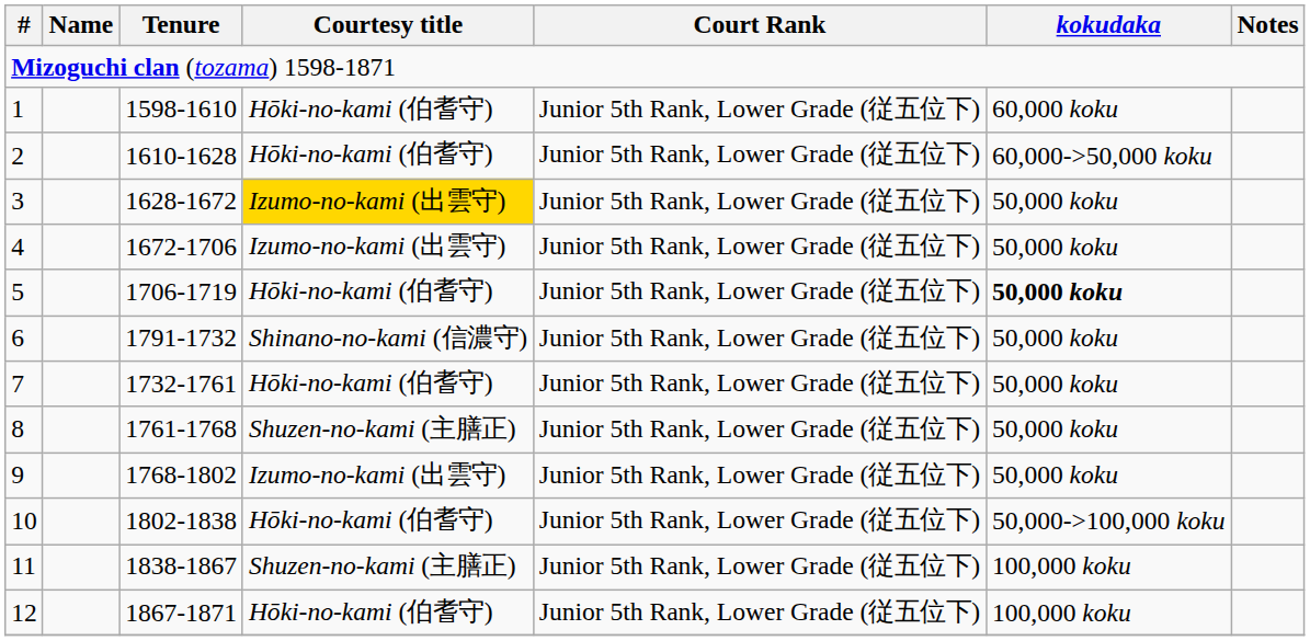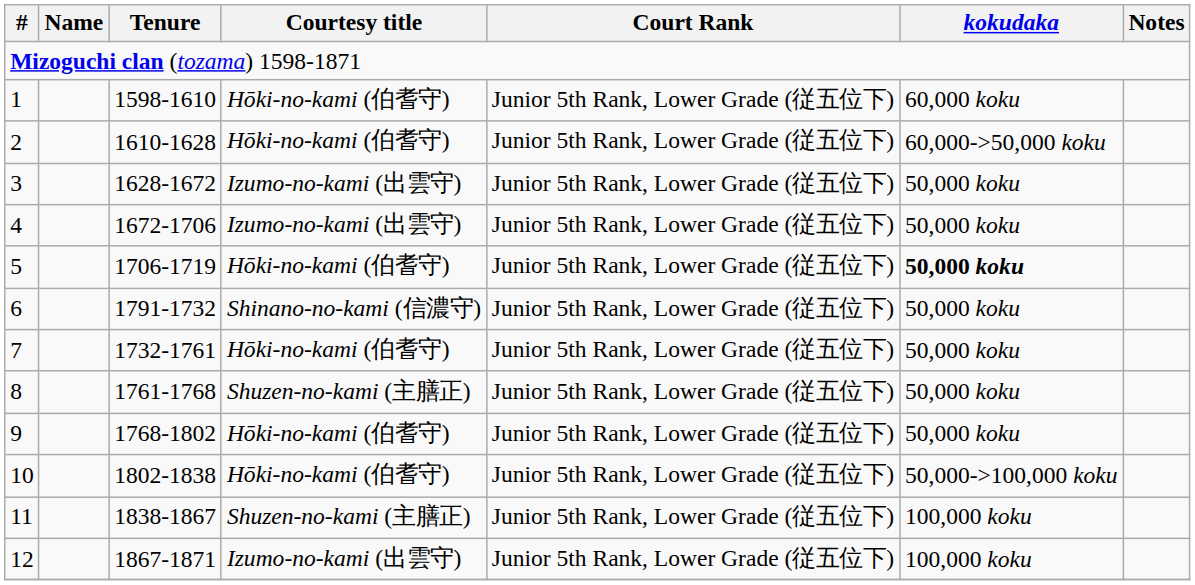3 | Courtesy title: gold background -> no background
9 | Courtesy title: Izumo-no-kami (出雲守) -> Hōki-no-kami (伯耆守)
12 | Courtesy title: Hōki-no-kami (伯耆守) -> Izumo-no-kami (出雲守)
